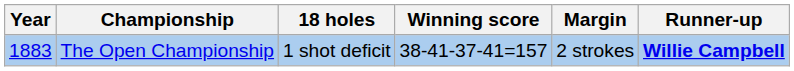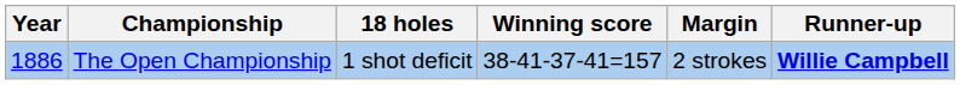The Open Championship | Year: 1883 -> 1886
